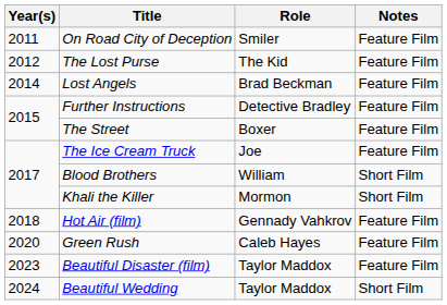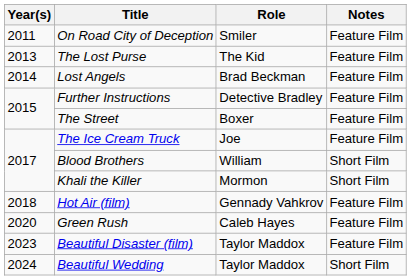The Lost Purse | Year(s): 2012 -> 2013
